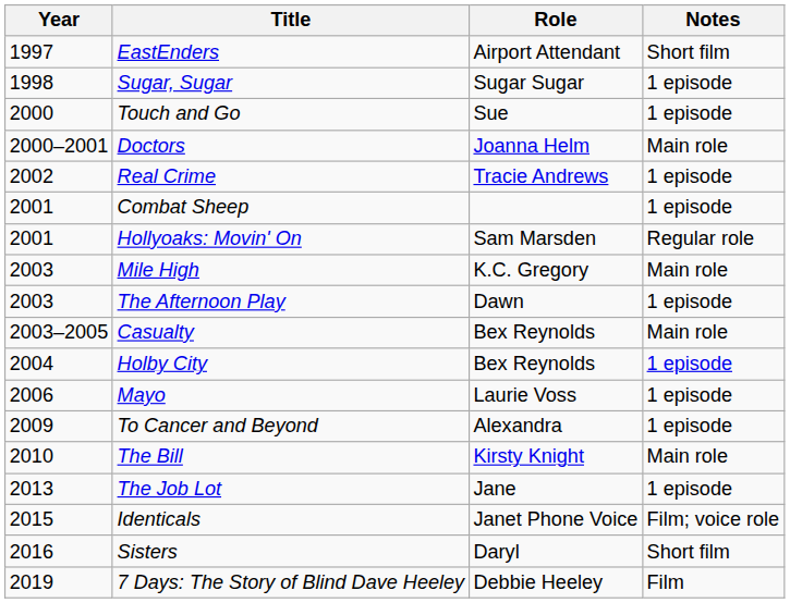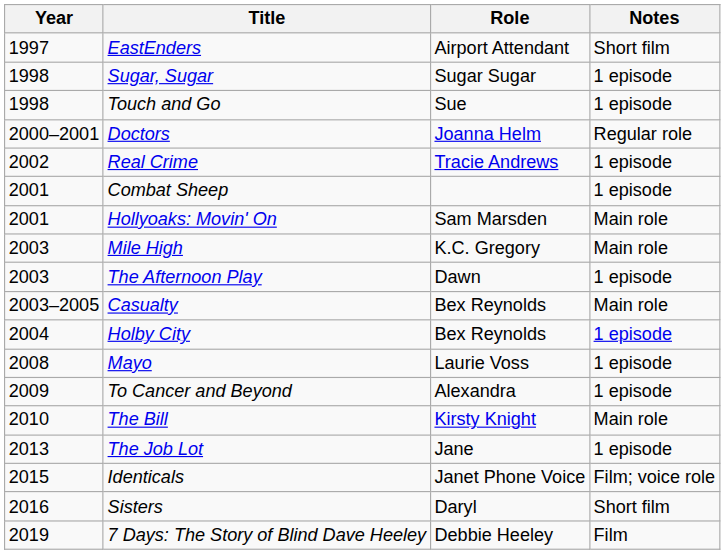Touch and Go | Year: 2000 -> 1998
Doctors | Notes: Main role -> Regular role
Hollyoaks: Movin' On | Notes: Regular role -> Main role
Mayo | Year: 2006 -> 2008
